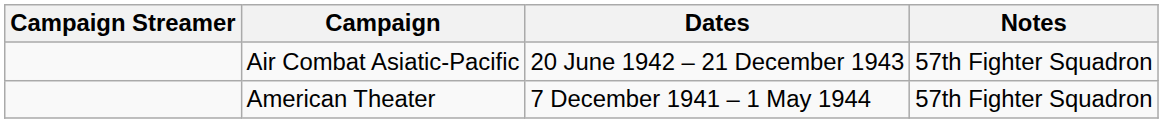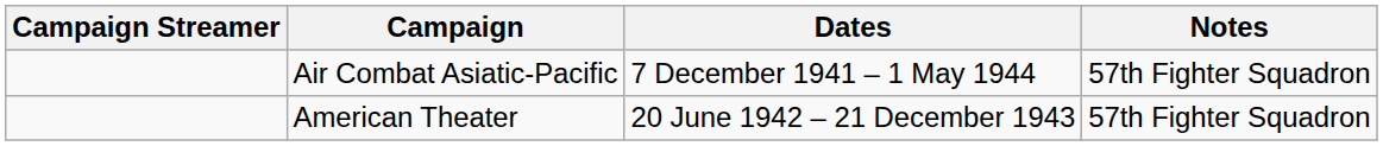Air Combat Asiatic-Pacific | Dates: 20 June 1942 – 21 December 1943 -> 7 December 1941 – 1 May 1944
American Theater | Dates: 7 December 1941 – 1 May 1944 -> 20 June 1942 – 21 December 1943
